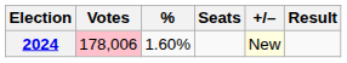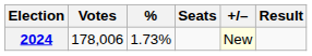2024 | Votes: pink background -> no background
2024 | %: 1.60% -> 1.73%
